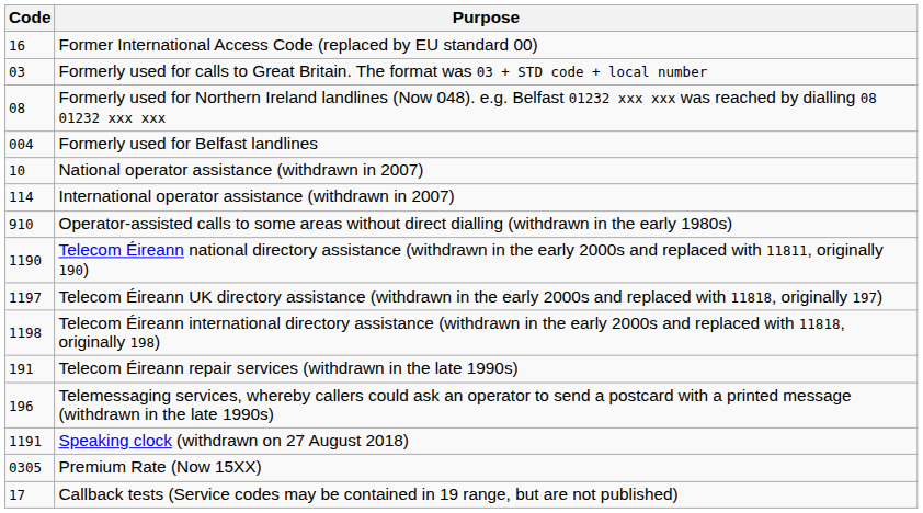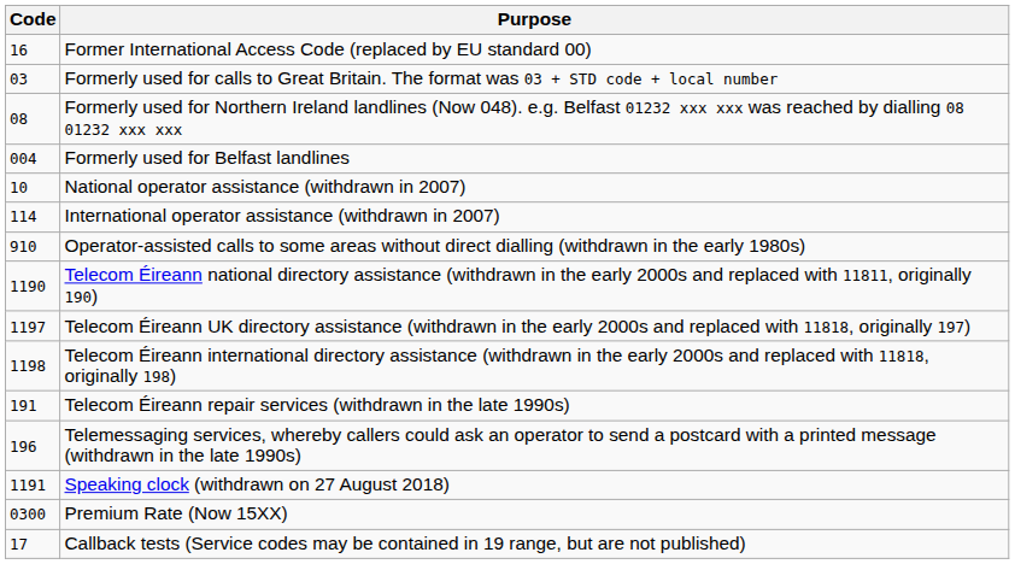Premium Rate (Now 15XX) | Code: 0305 -> 0300
